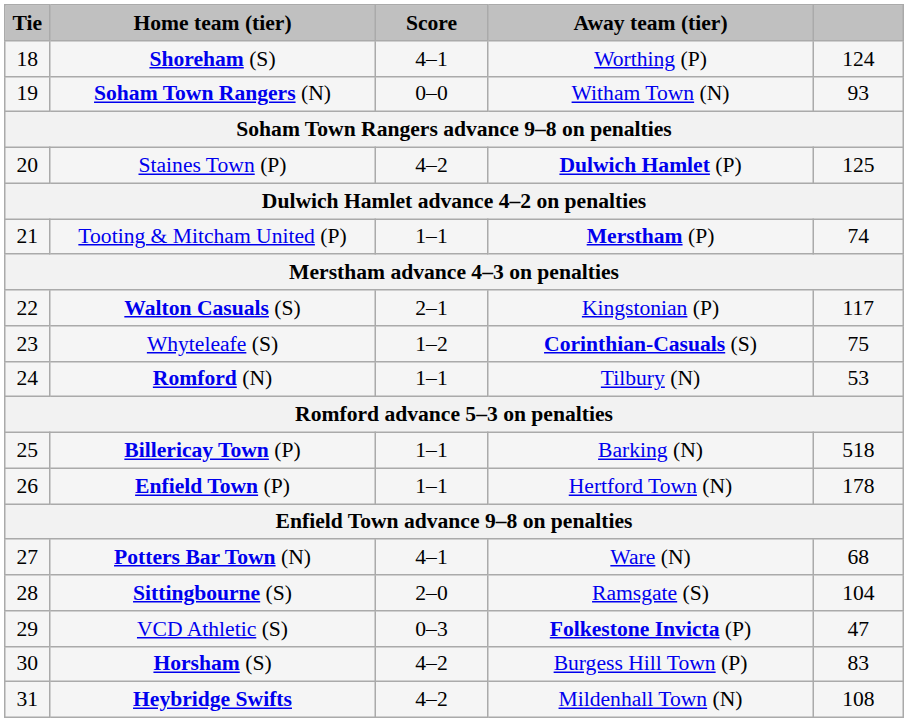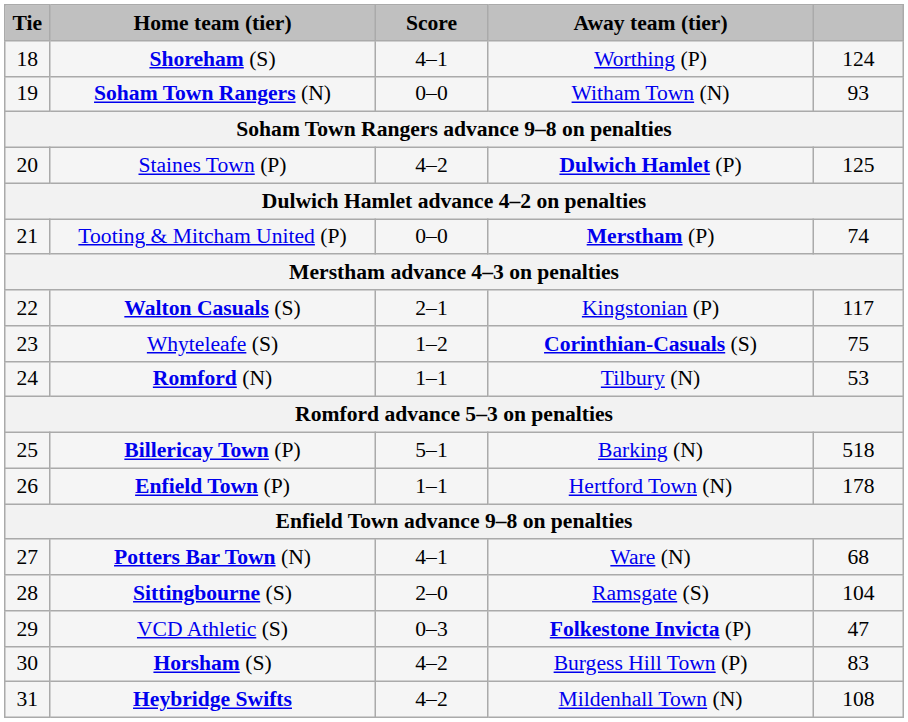Tooting & Mitcham United (P) | Score: 1–1 -> 0–0
Billericay Town (P) | Score: 1–1 -> 5–1
